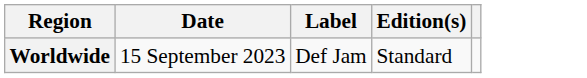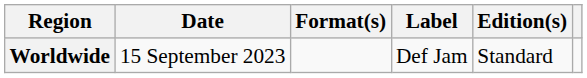+ column: Format(s)
